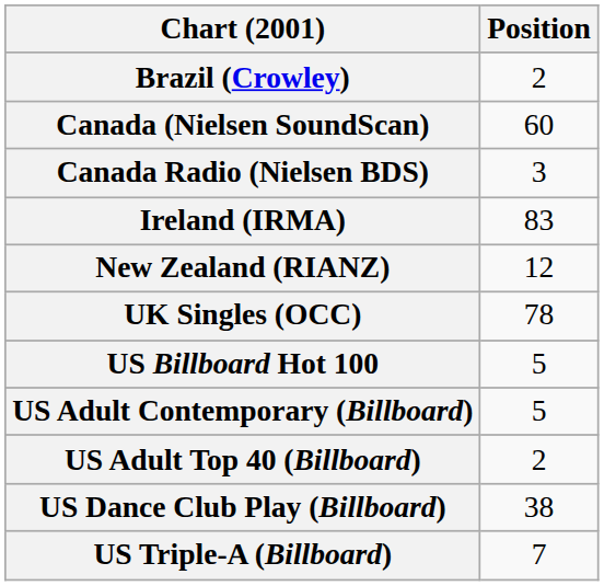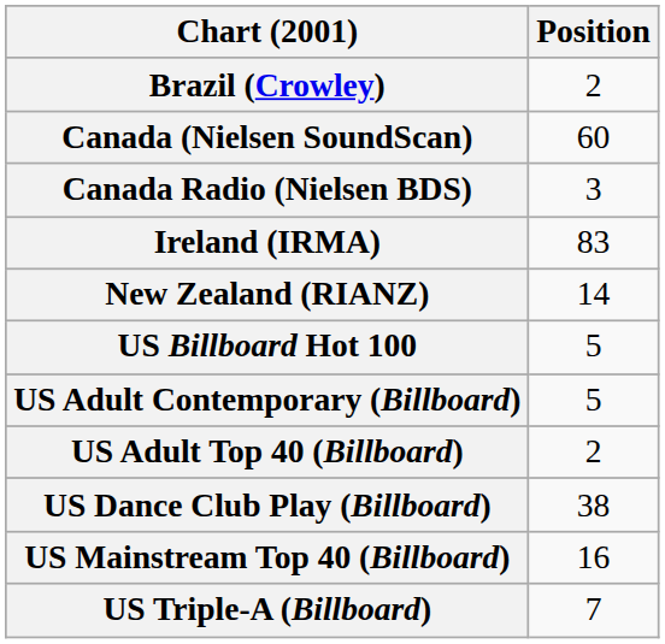New Zealand (RIANZ) | Position: 12 -> 14
- row: UK Singles (OCC) | 78
+ row: US Mainstream Top 40 (Billboard) | 16
